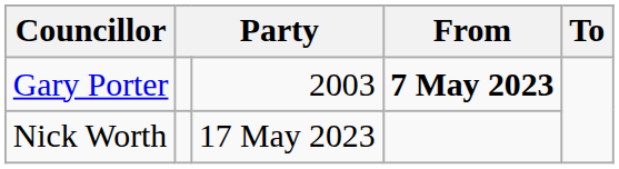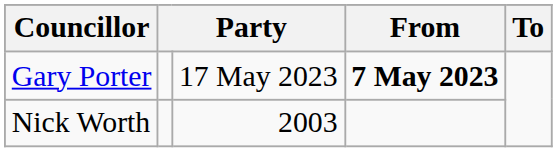Gary Porter | column 3: 2003 -> 17 May 2023
Nick Worth | column 3: 17 May 2023 -> 2003
